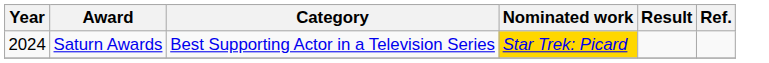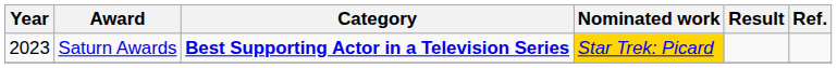Saturn Awards | Year: 2024 -> 2023
Saturn Awards | Category: normal -> bold
